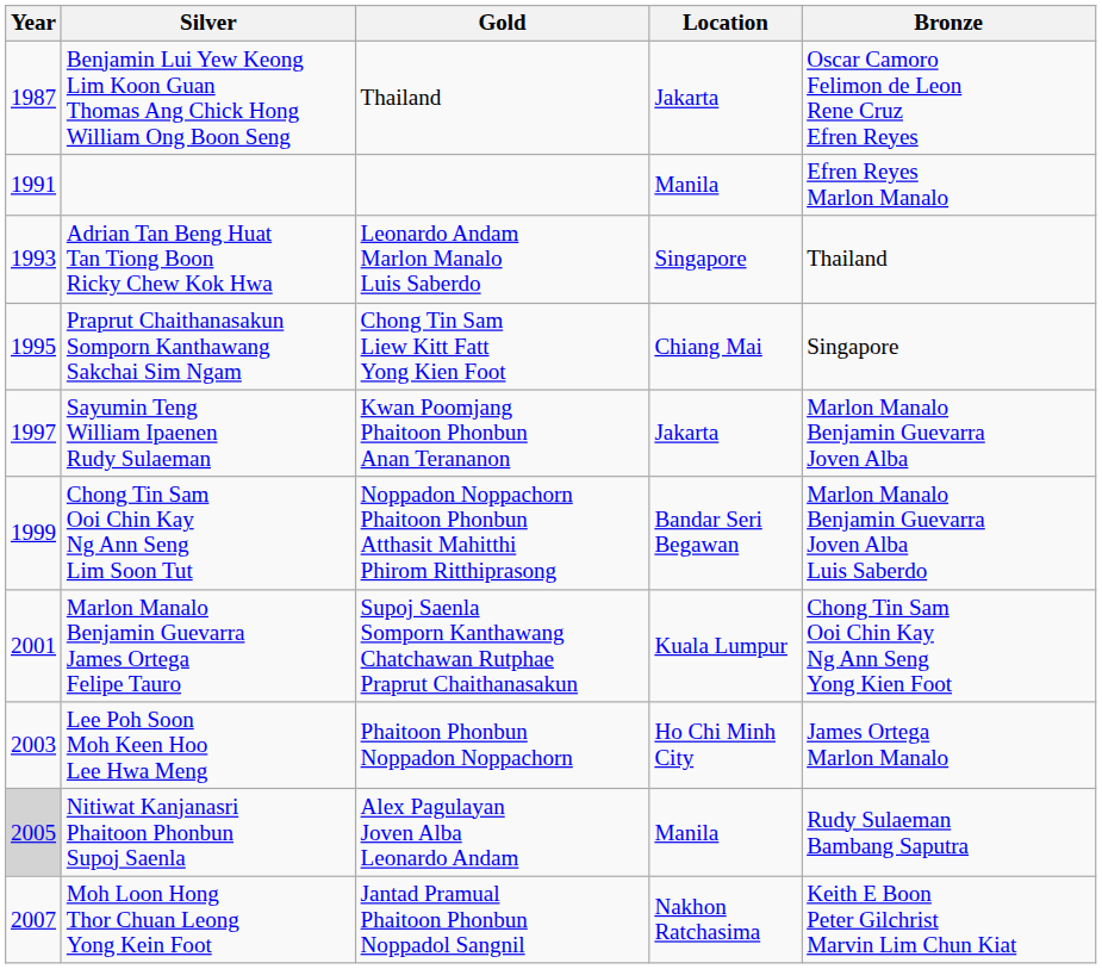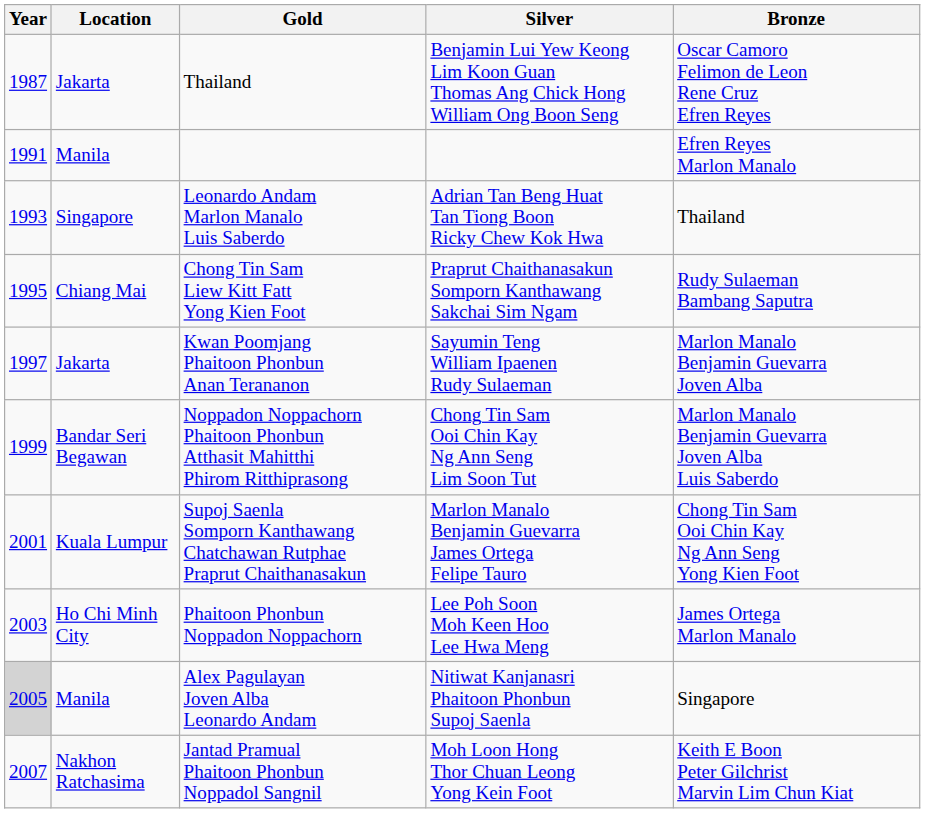columns swapped: Location <-> Silver
Chong Tin Sam Liew Kitt Fatt Yong Kien Foot | Bronze: Singapore -> Rudy Sulaeman Bambang Saputra
Alex Pagulayan Joven Alba Leonardo Andam | Bronze: Rudy Sulaeman Bambang Saputra -> Singapore
